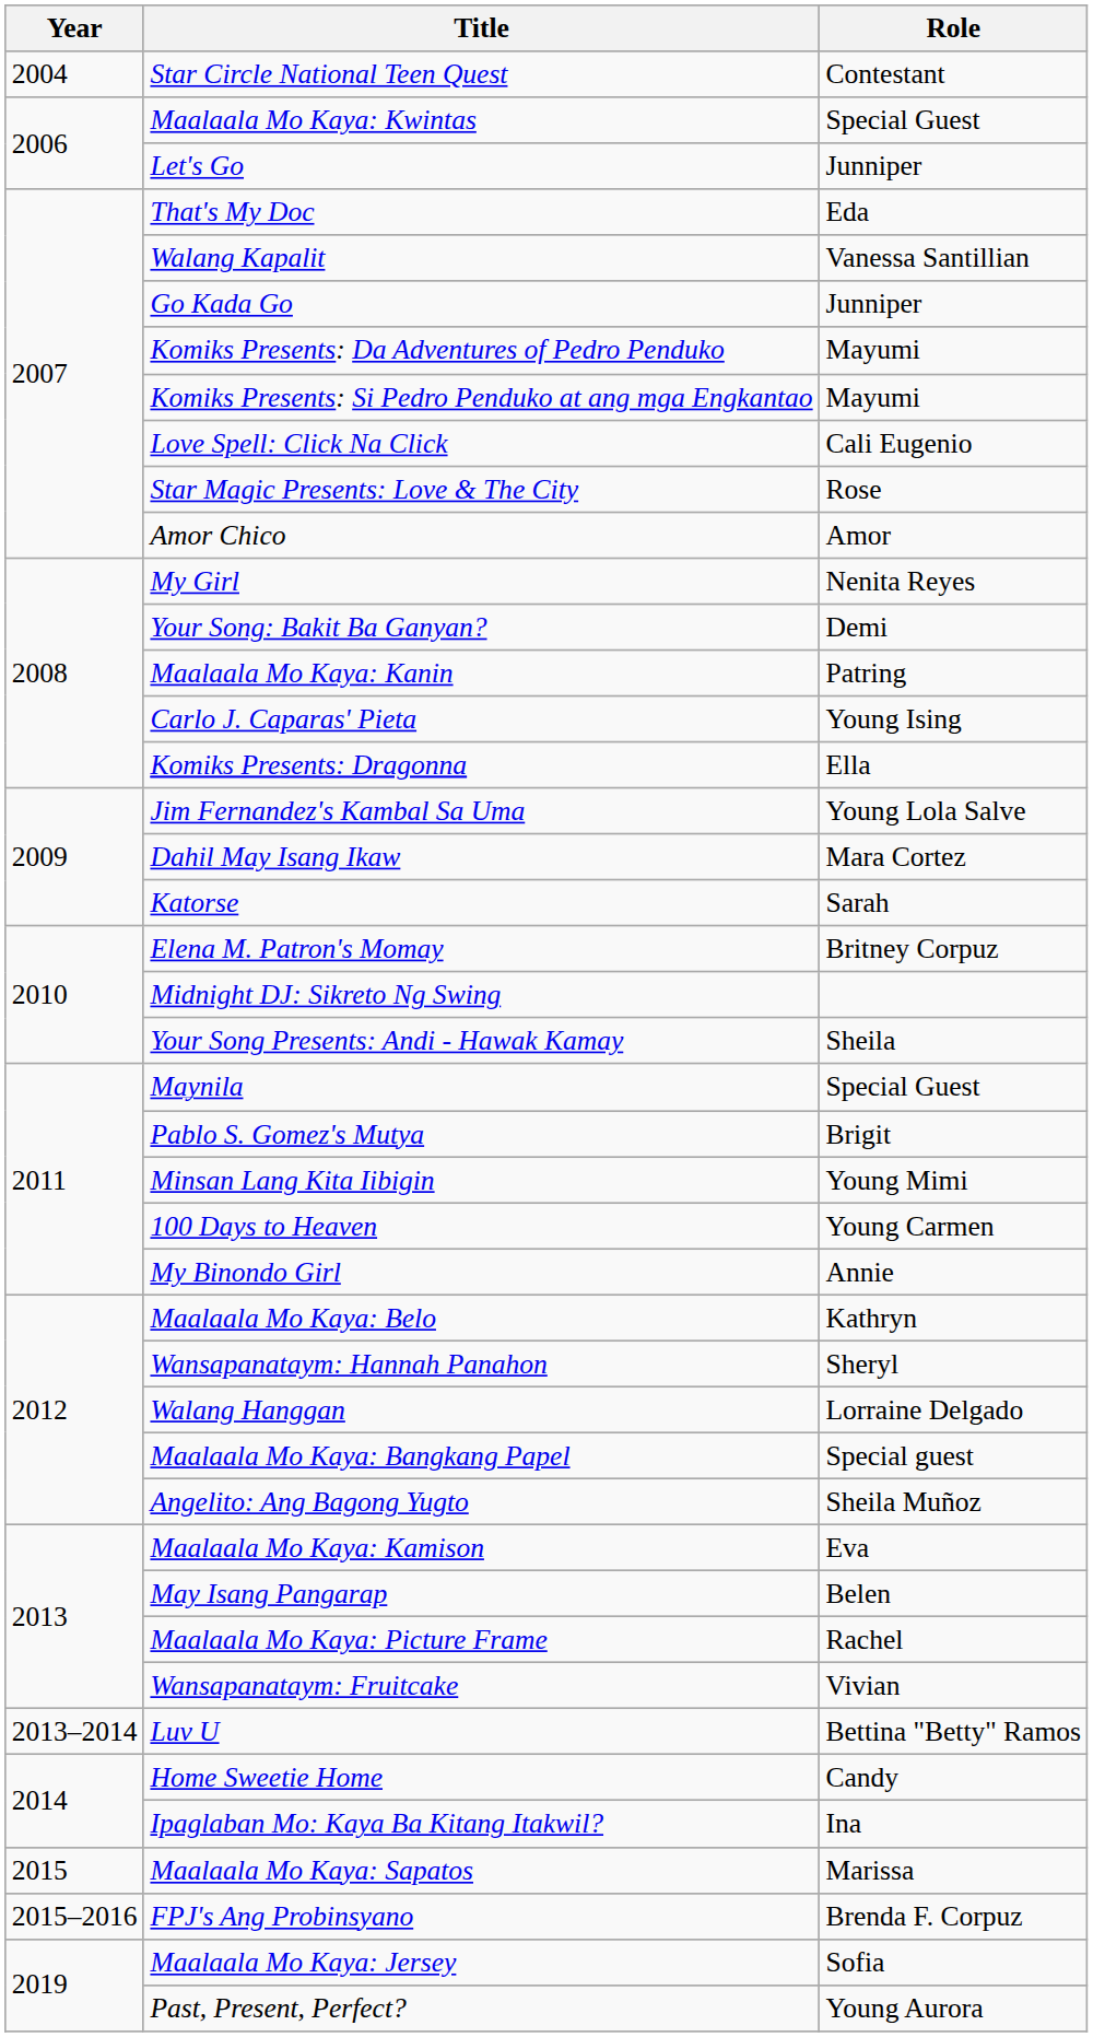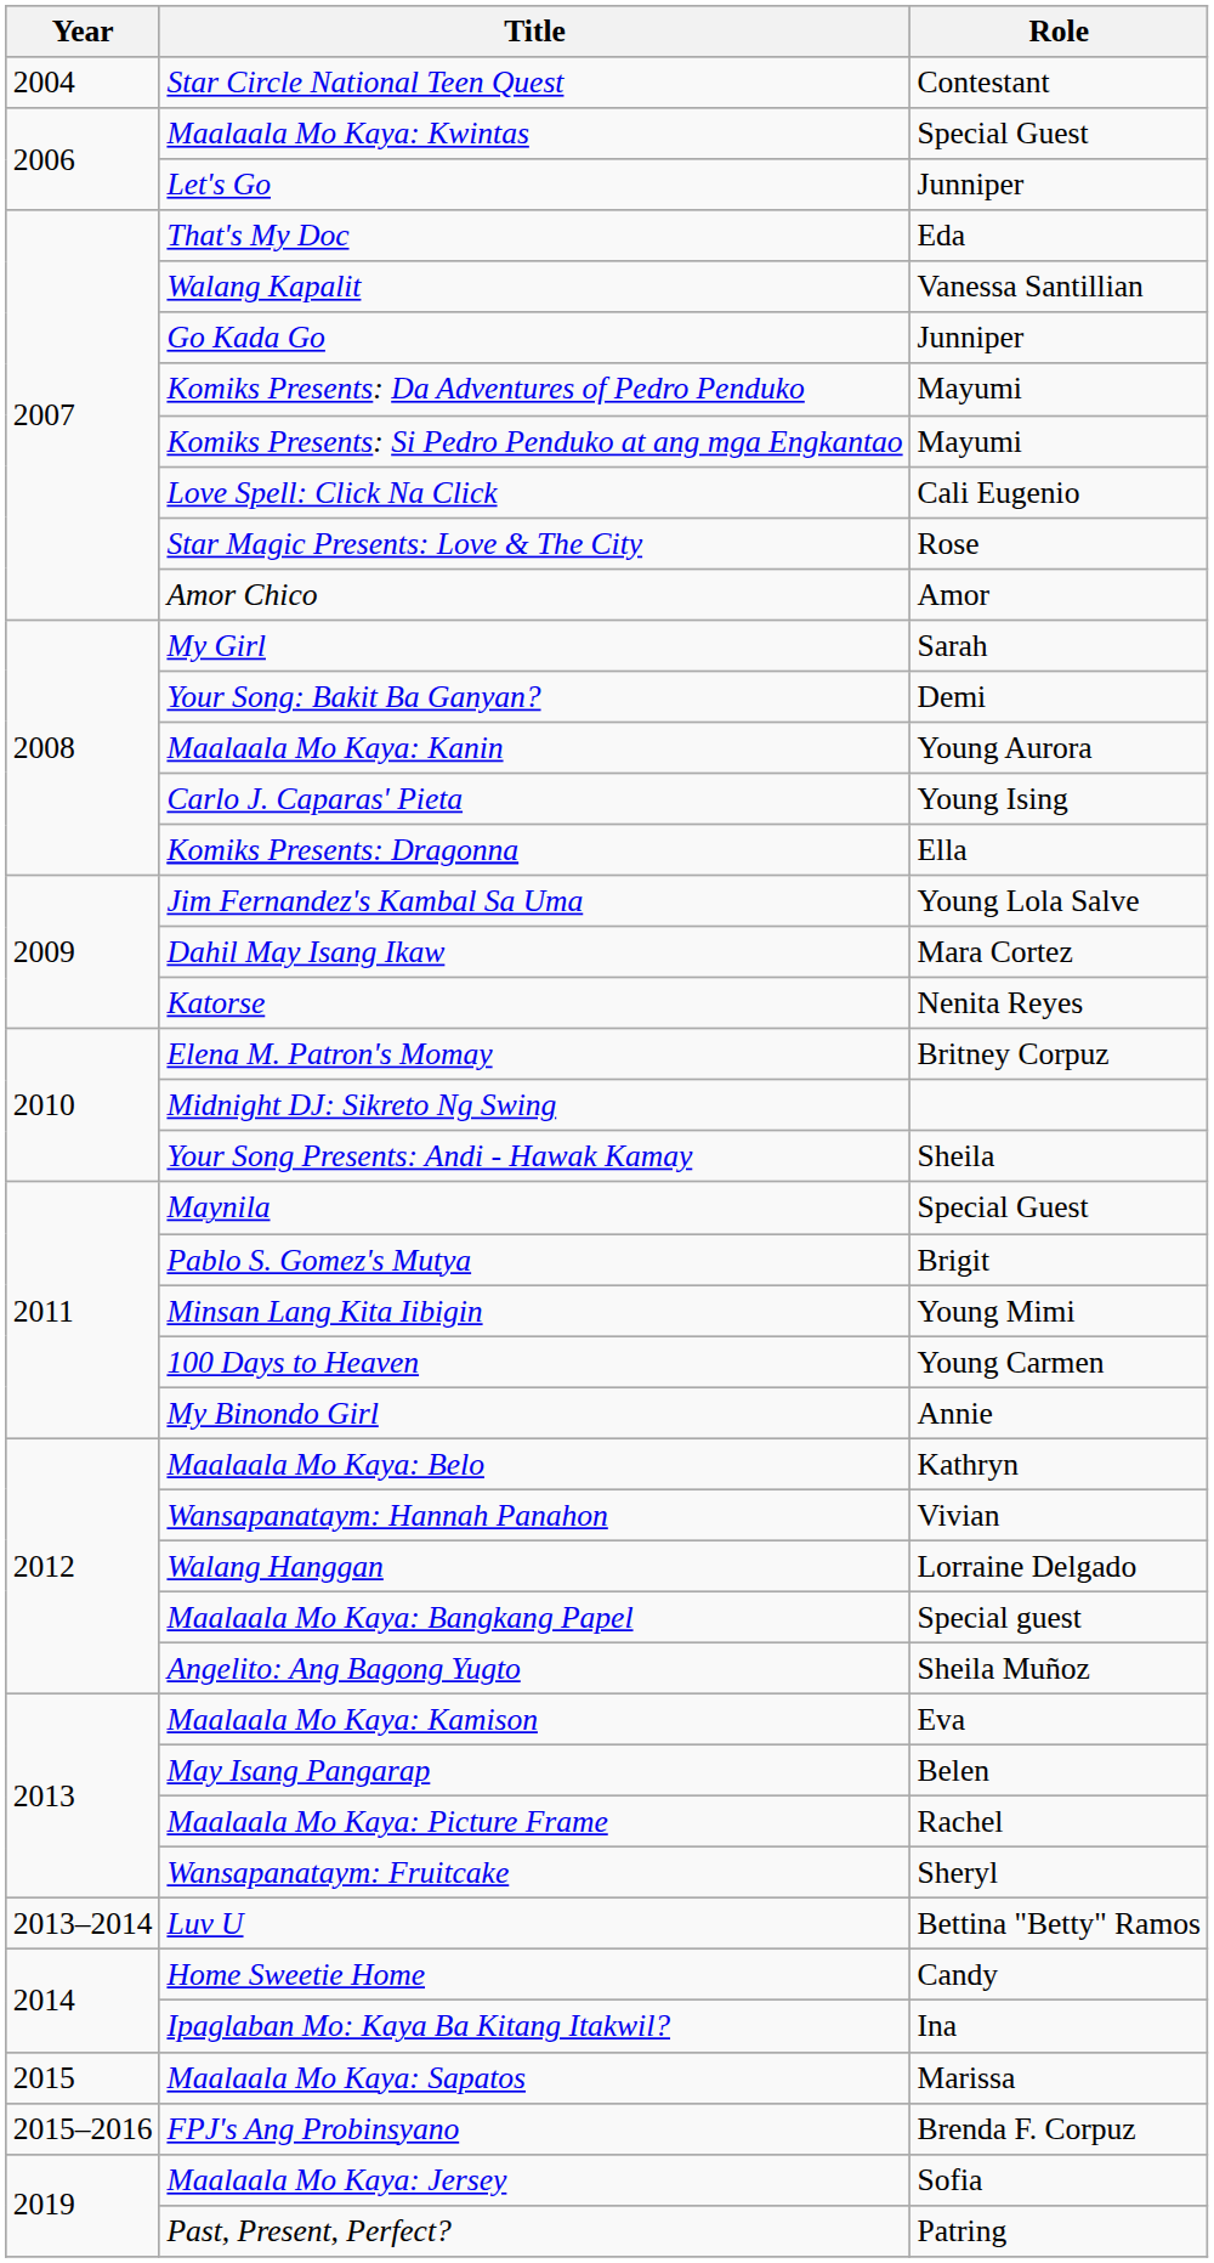My Girl | Role: Nenita Reyes -> Sarah
Maalaala Mo Kaya: Kanin | Role: Patring -> Young Aurora
Katorse | Role: Sarah -> Nenita Reyes
Wansapanataym: Hannah Panahon | Role: Sheryl -> Vivian
Wansapanataym: Fruitcake | Role: Vivian -> Sheryl
Past, Present, Perfect? | Role: Young Aurora -> Patring
